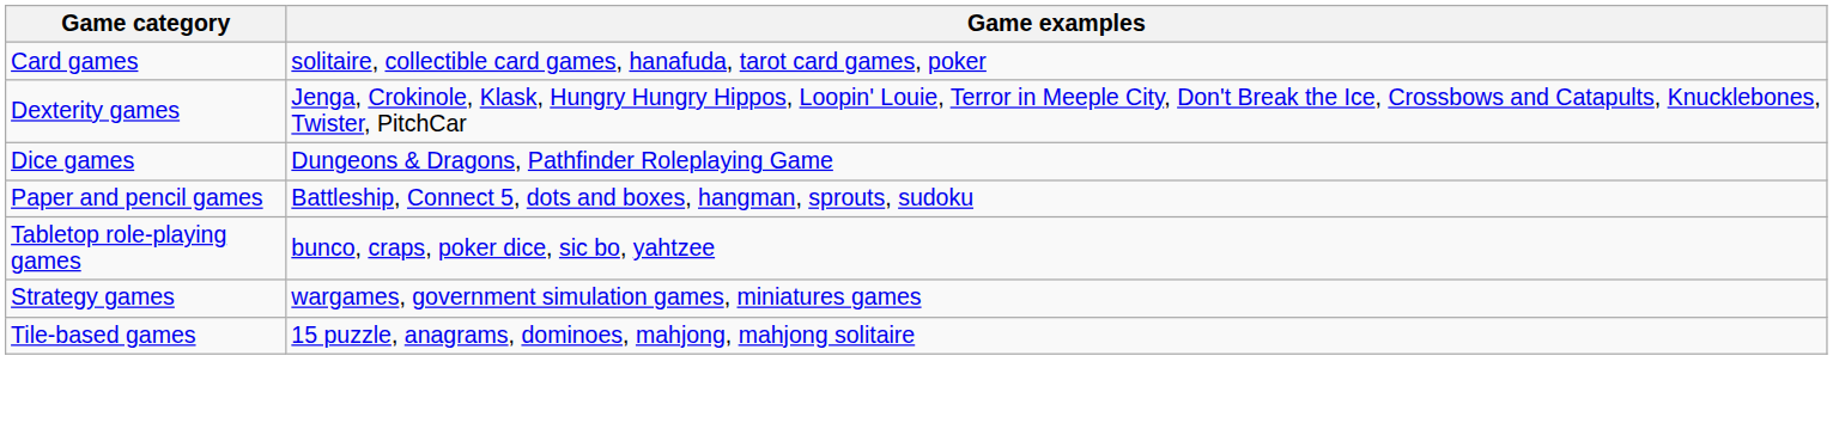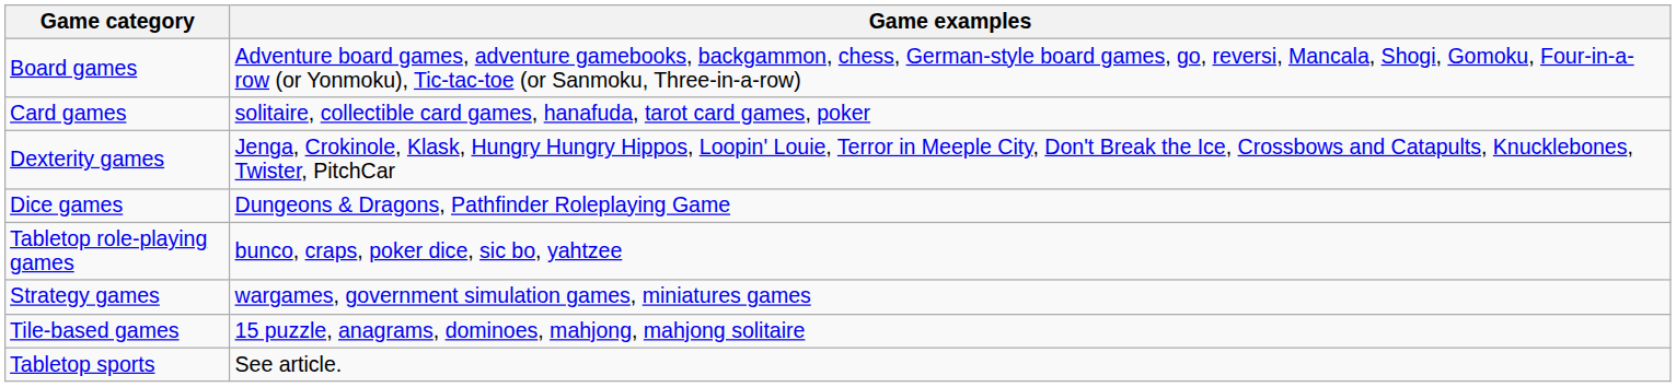+ row: Board games | Adventure board games, adventure gamebooks, backgammon, chess, German-style board games, go, reversi, Mancala, Shogi, Gomoku, Four-in-a-row (or Yonmoku), Tic-tac-toe (or Sanmoku, Three-in-a-row)
- row: Paper and pencil games | Battleship, Connect 5, dots and boxes, hangman, sprouts, sudoku
+ row: Tabletop sports | See article.
